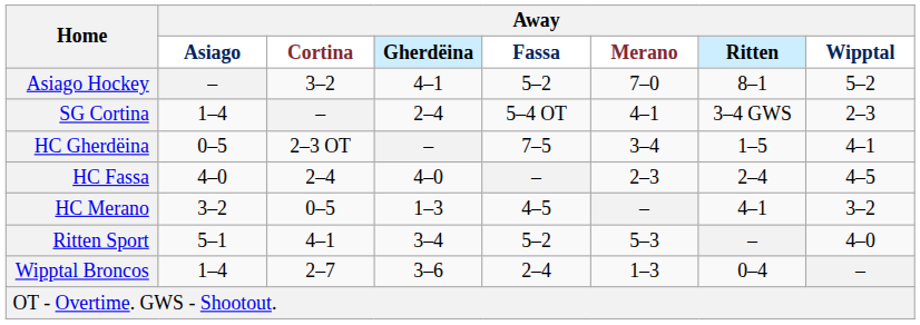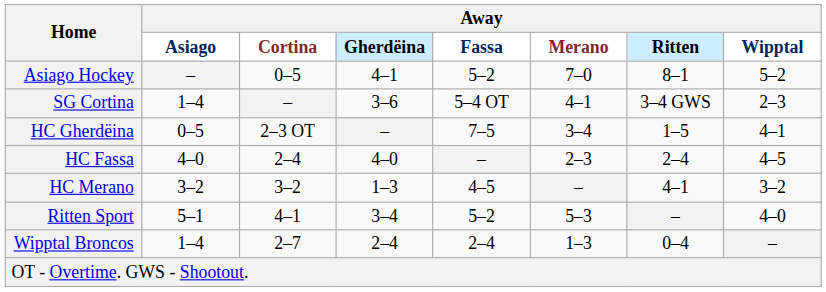Asiago Hockey | Away / Cortina: 3–2 -> 0–5
SG Cortina | Away / Gherdëina: 2–4 -> 3–6
HC Merano | Away / Cortina: 0–5 -> 3–2
Wipptal Broncos | Away / Gherdëina: 3–6 -> 2–4
